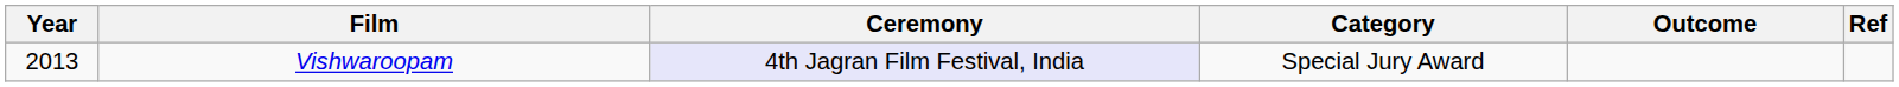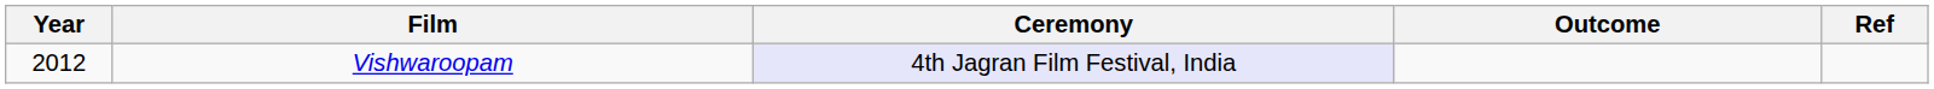- column: Category | Special Jury Award
Vishwaroopam | Year: 2013 -> 2012
